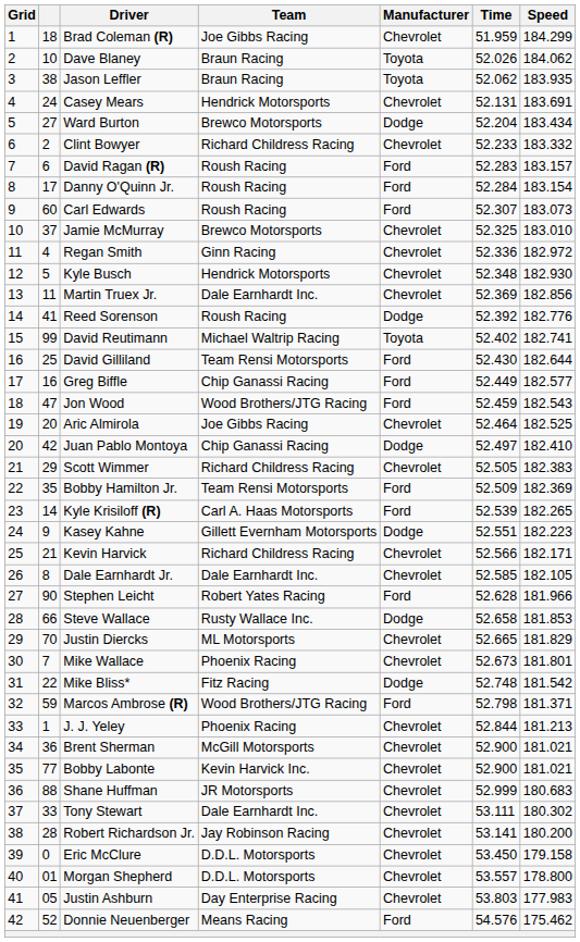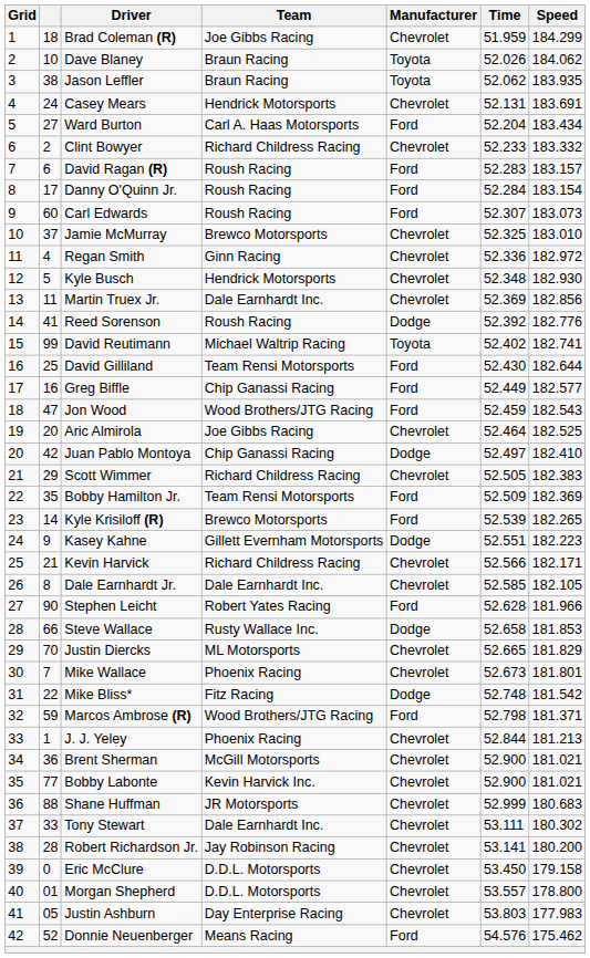Ward Burton | Team: Brewco Motorsports -> Carl A. Haas Motorsports
Ward Burton | Manufacturer: Dodge -> Ford
Kyle Krisiloff (R) | Team: Carl A. Haas Motorsports -> Brewco Motorsports
